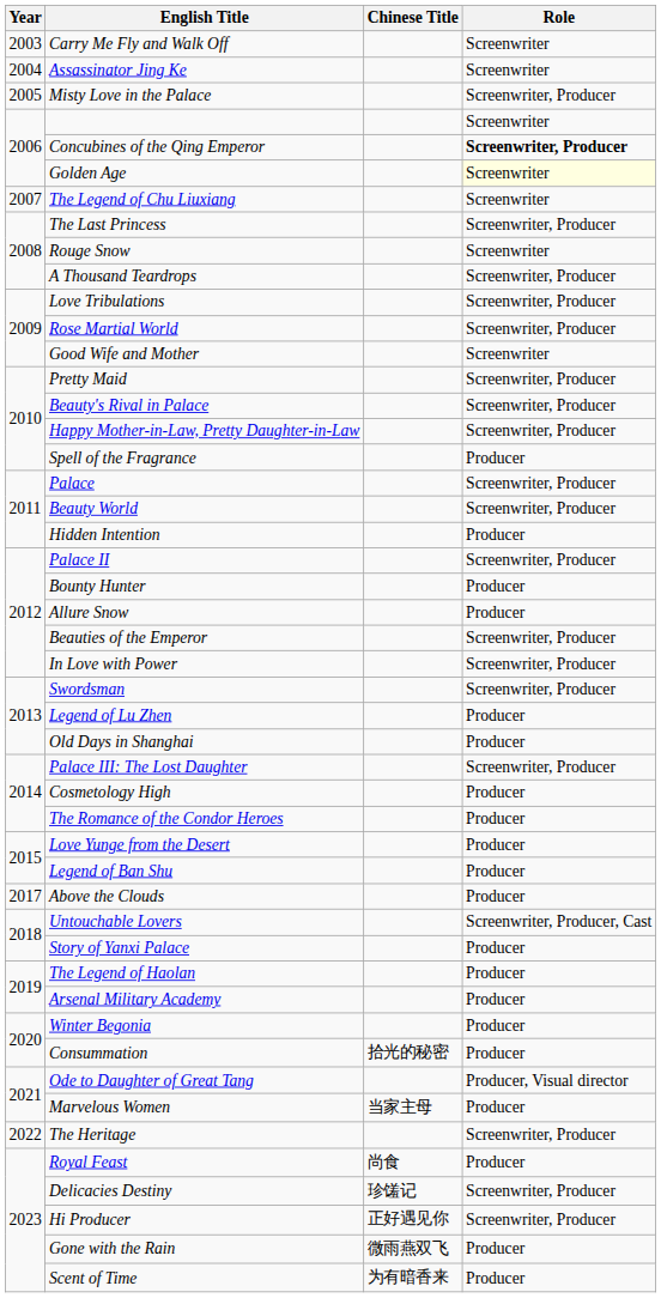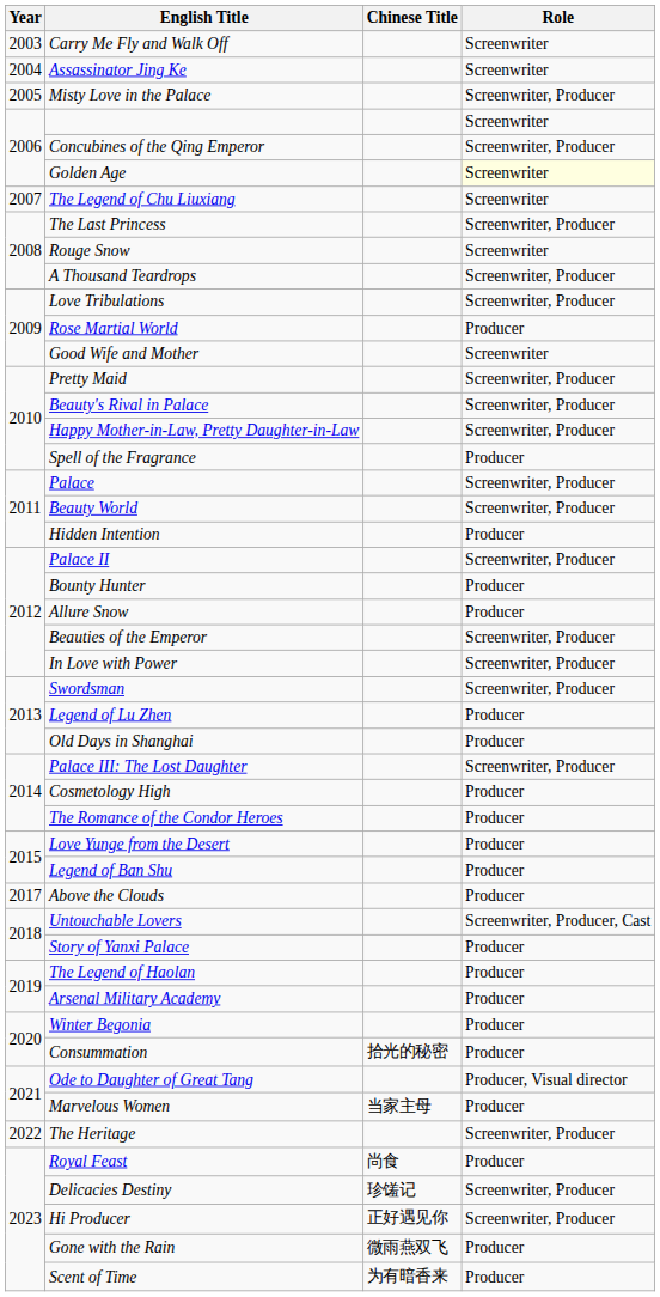Concubines of the Qing Emperor | Role: bold -> normal
Rose Martial World | Role: Screenwriter, Producer -> Producer
